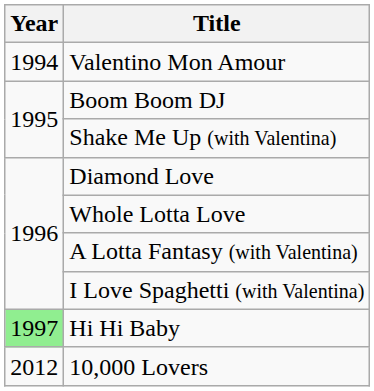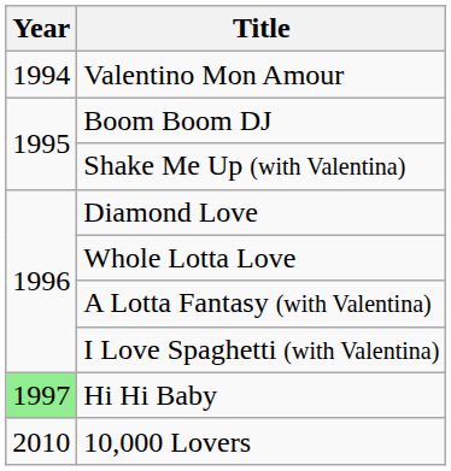10,000 Lovers | Year: 2012 -> 2010
